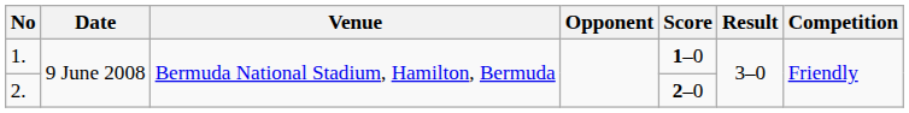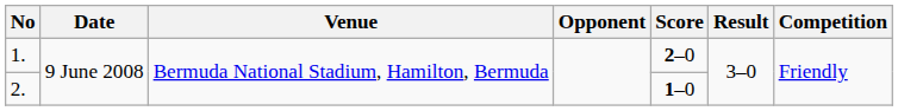1. | Score: 1–0 -> 2–0
2. | Score: 2–0 -> 1–0
